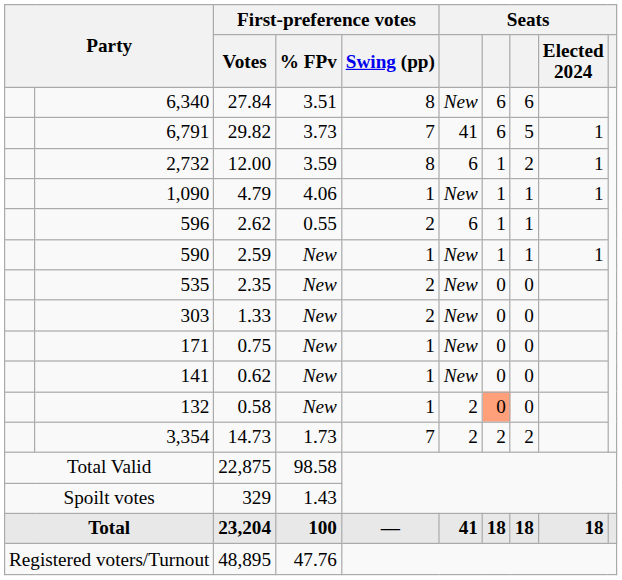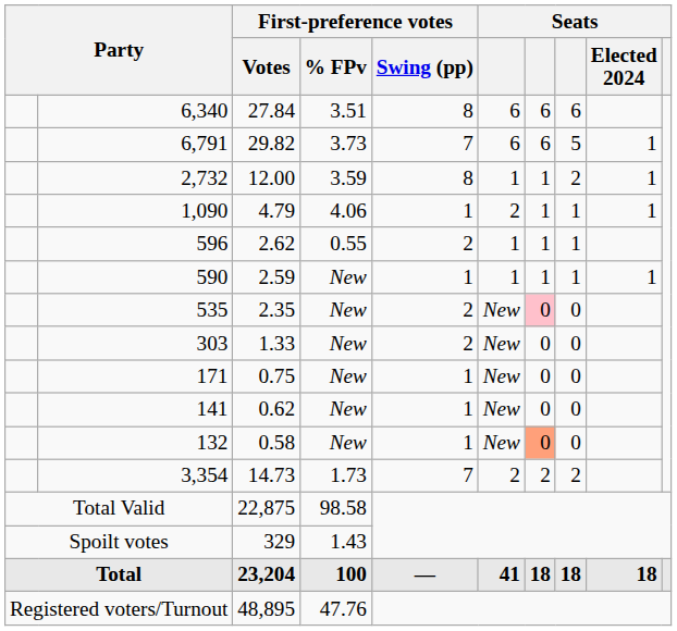6,340 | column 6: New -> 6
6,791 | column 6: 41 -> 6
2,732 | column 6: 6 -> 1
1,090 | column 6: New -> 2
596 | column 6: 6 -> 1
590 | column 6: New -> 1
535 | column 7: no background -> pink background
132 | column 6: 2 -> New
